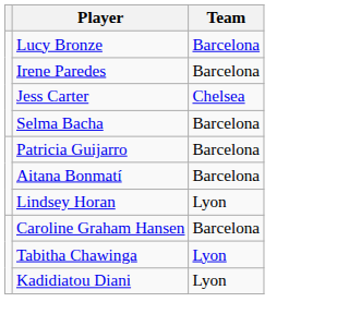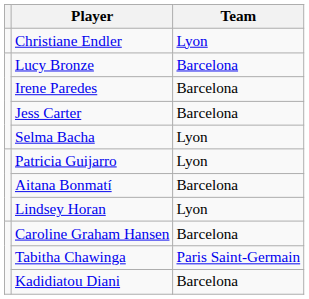+ row: Christiane Endler | Lyon
Jess Carter | Team: Chelsea -> Barcelona
Selma Bacha | Team: Barcelona -> Lyon
Patricia Guijarro | Team: Barcelona -> Lyon
Tabitha Chawinga | Team: Lyon -> Paris Saint-Germain
Kadidiatou Diani | Team: Lyon -> Barcelona
